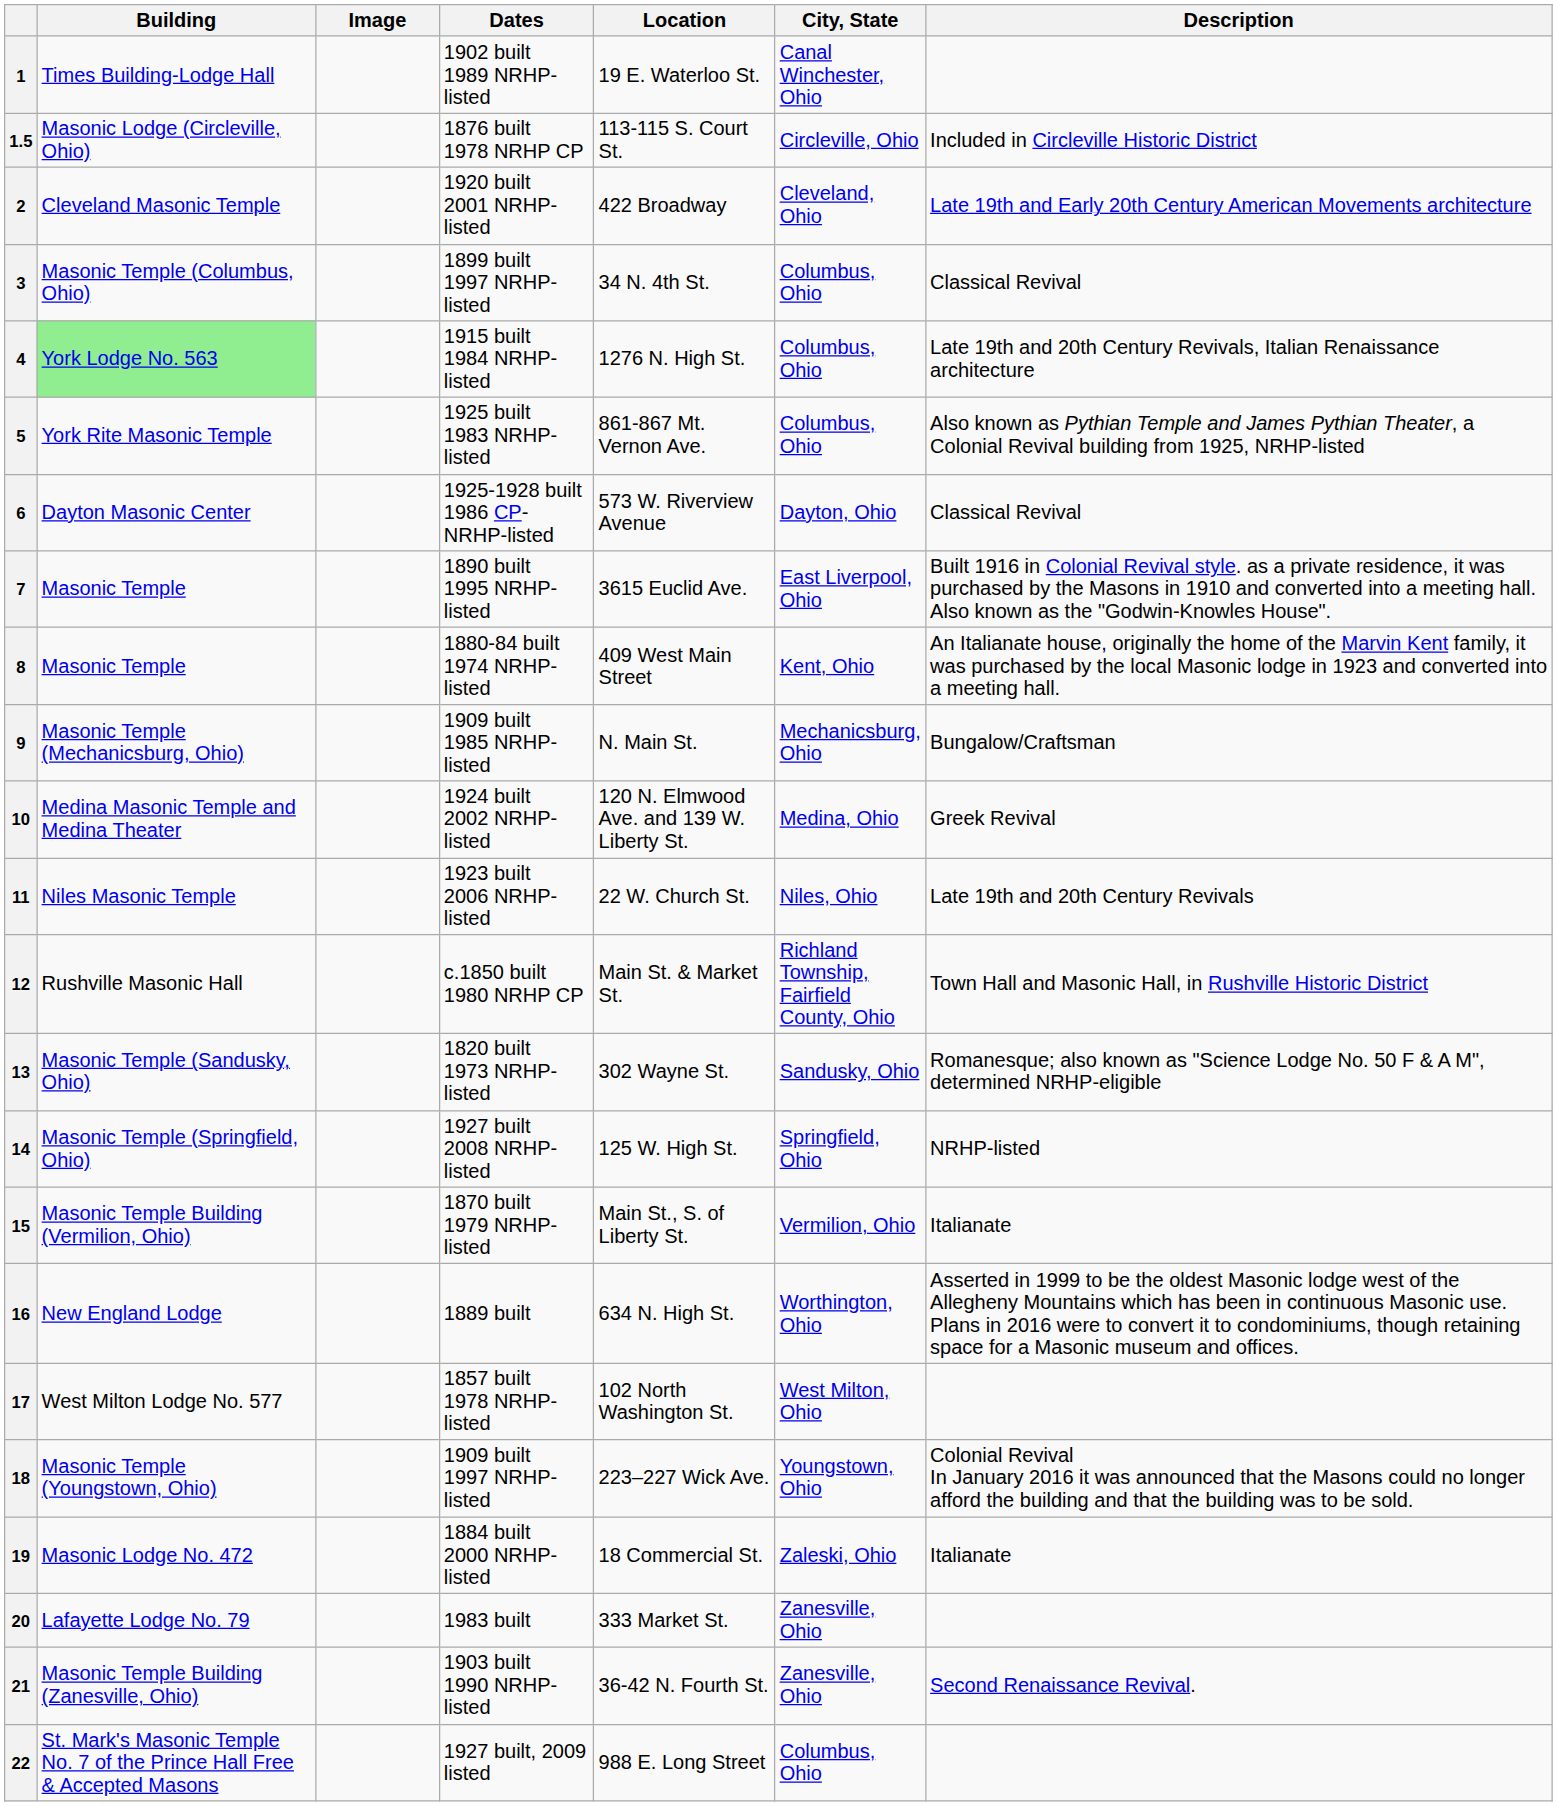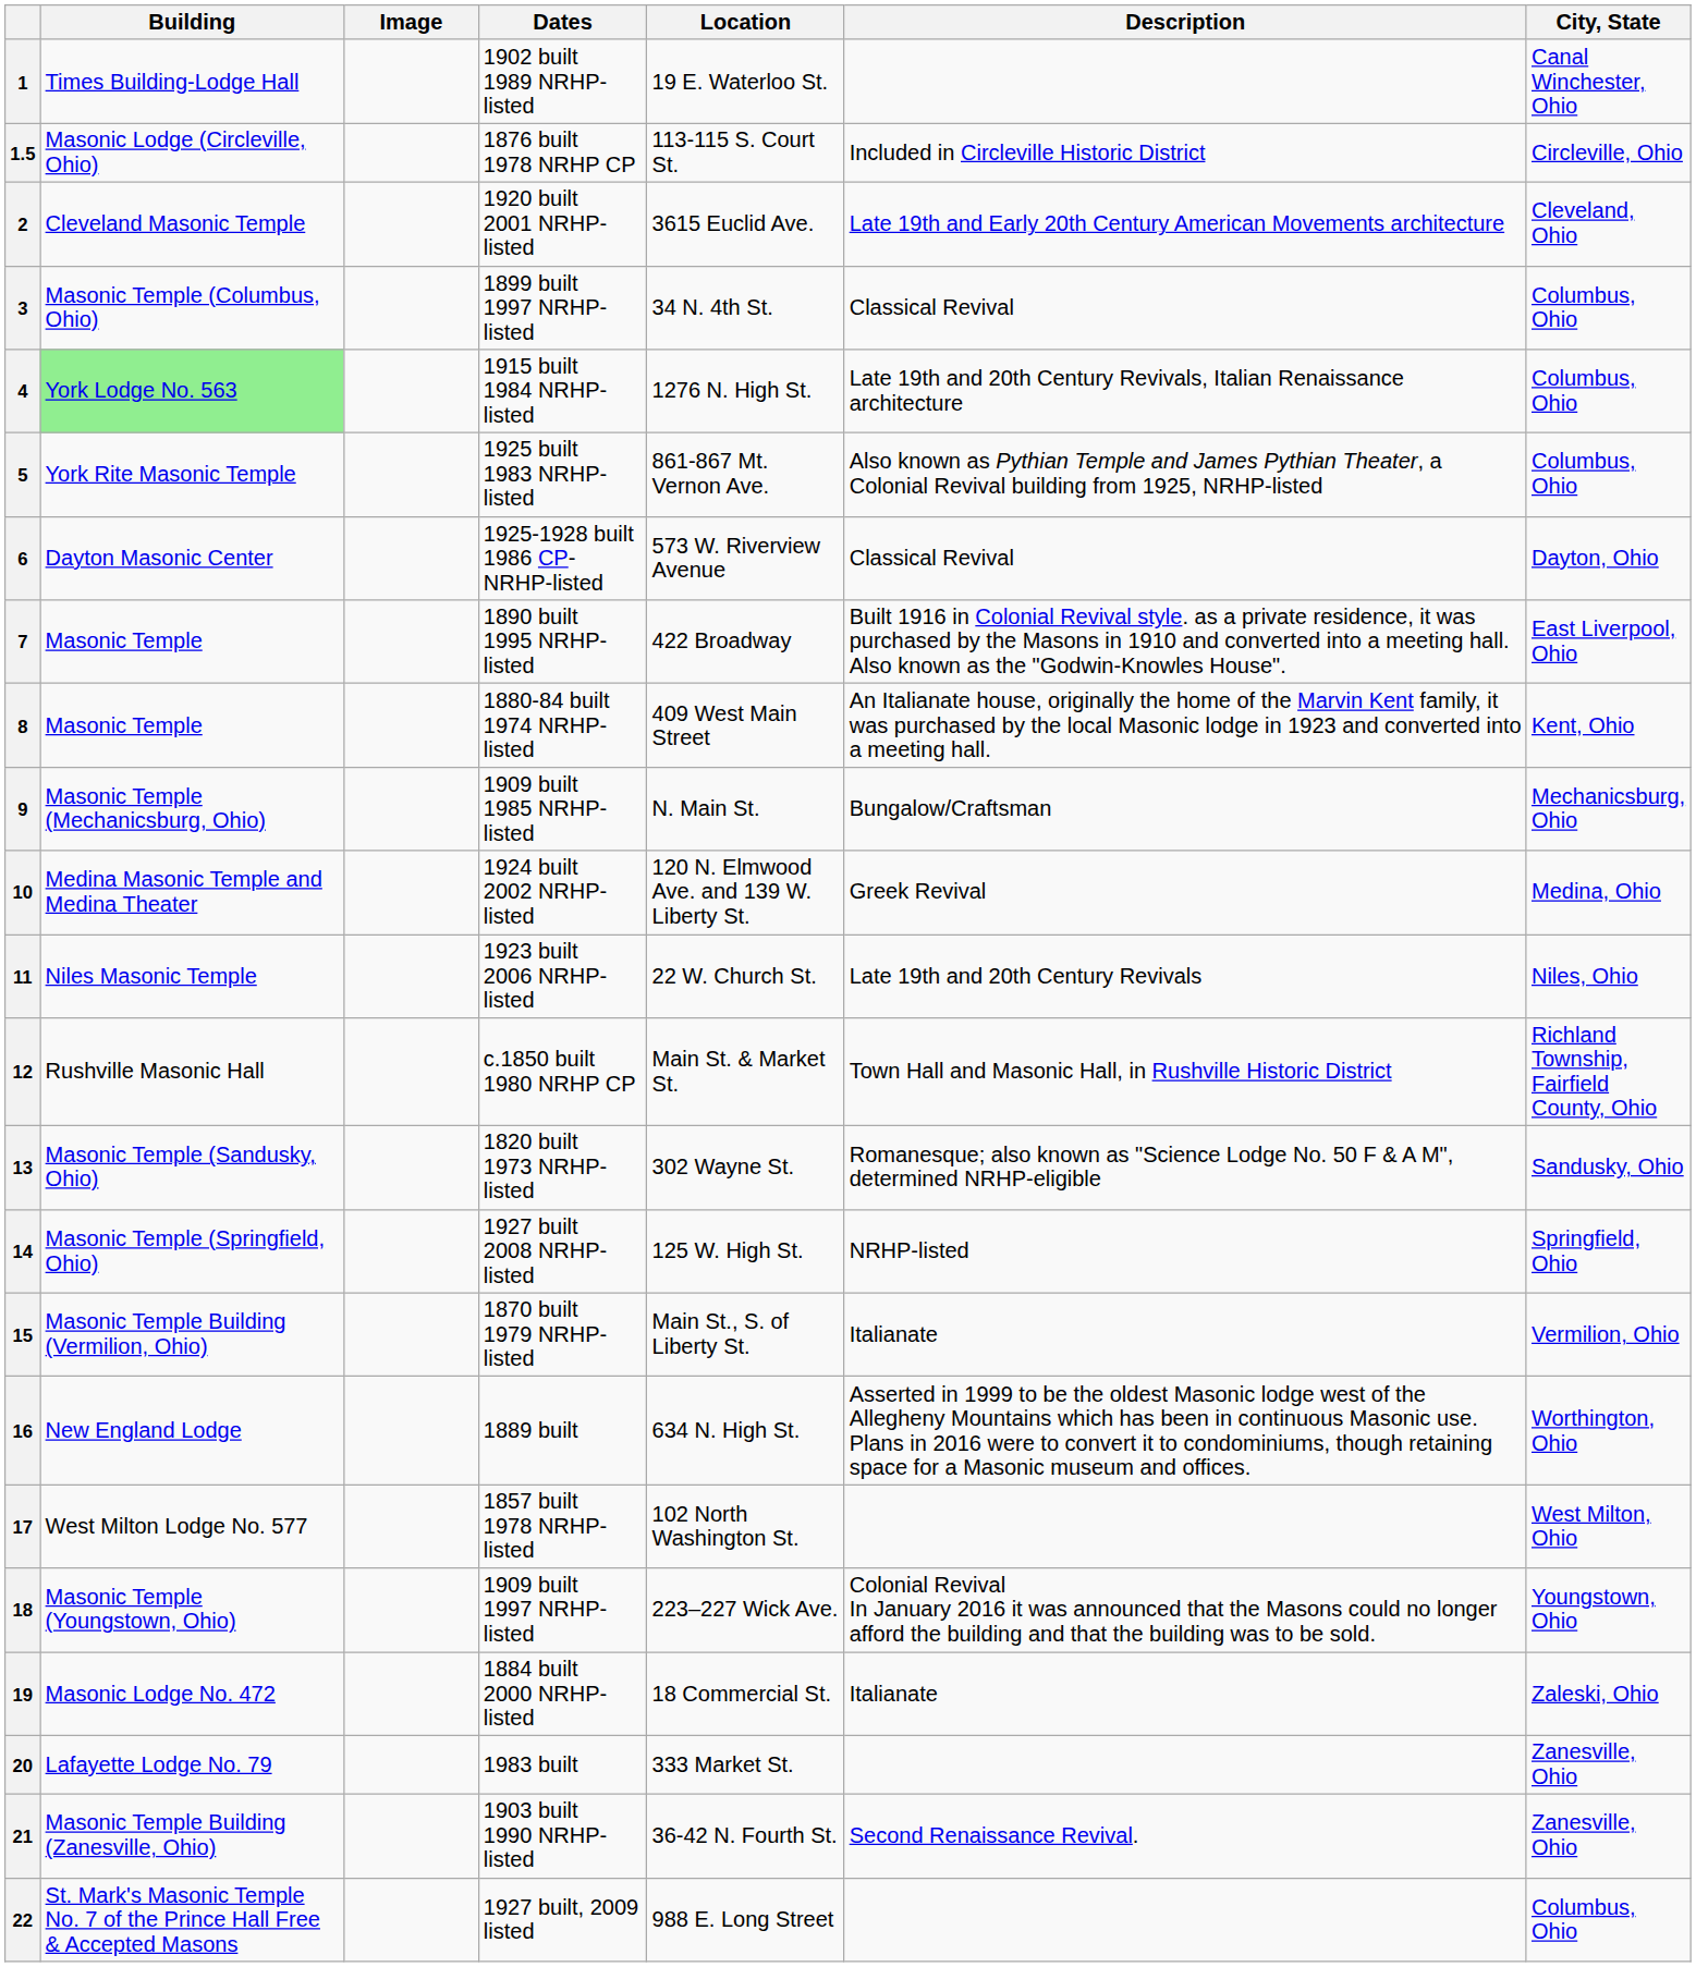columns swapped: City, State <-> Description
2 | Location: 422 Broadway -> 3615 Euclid Ave.
7 | Location: 3615 Euclid Ave. -> 422 Broadway
